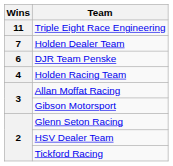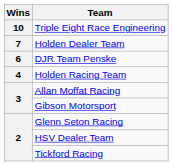Triple Eight Race Engineering | Wins: 11 -> 10
